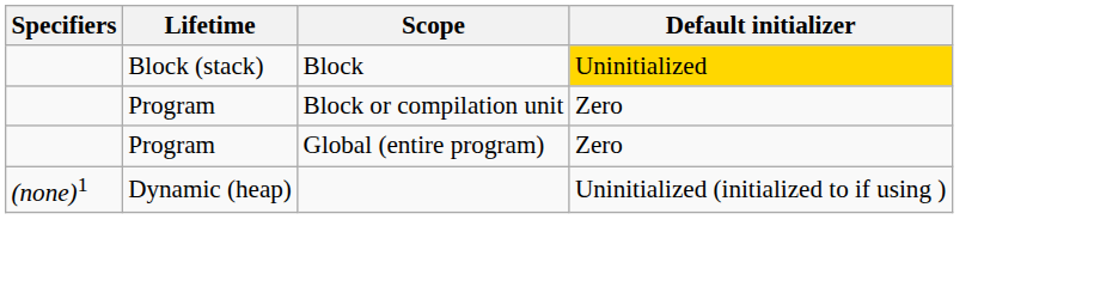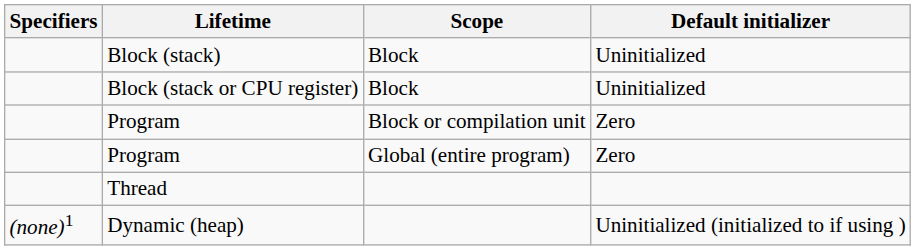Block (stack) | Default initializer: gold background -> no background
+ row: Block (stack or CPU register) | Block | Uninitialized
+ row: Thread
